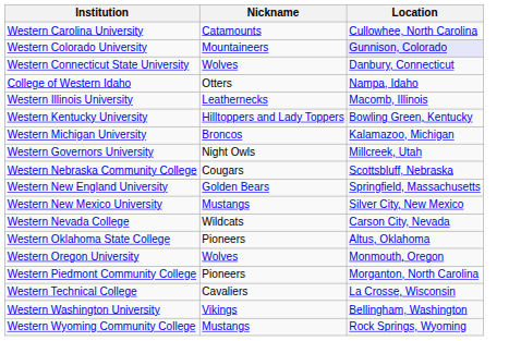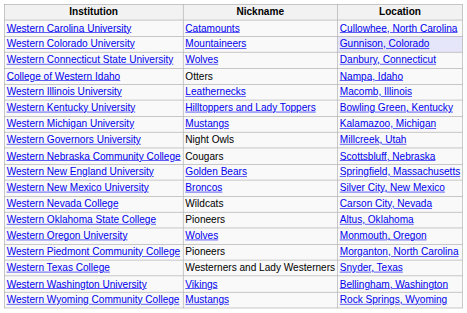Western Michigan University | Nickname: Broncos -> Mustangs
Western New Mexico University | Nickname: Mustangs -> Broncos
- row: Western Technical College | Cavaliers | La Crosse, Wisconsin
+ row: Western Texas College | Westerners and Lady Westerners | Snyder, Texas
